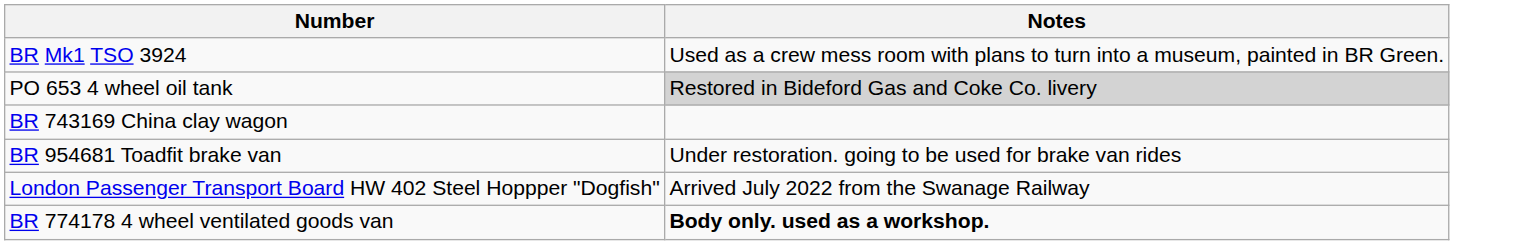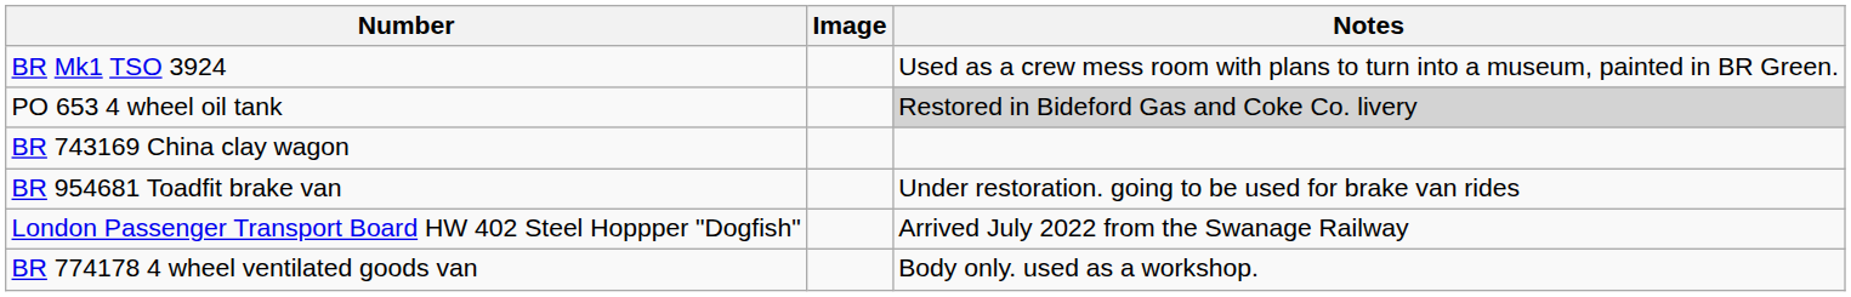+ column: Image
BR 774178 4 wheel ventilated goods van | Notes: bold -> normal
